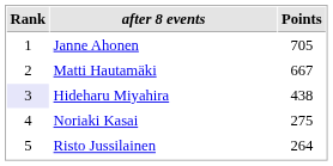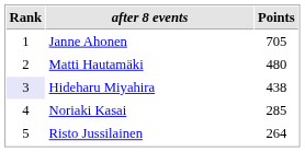Matti Hautamäki | Points: 667 -> 480
Noriaki Kasai | Points: 275 -> 285
